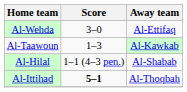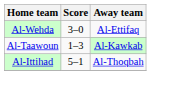- row: Al-Hilal | 1–1 (4–3 pen.) | Al-Shabab
Al-Ittihad | Score: bold -> normal
